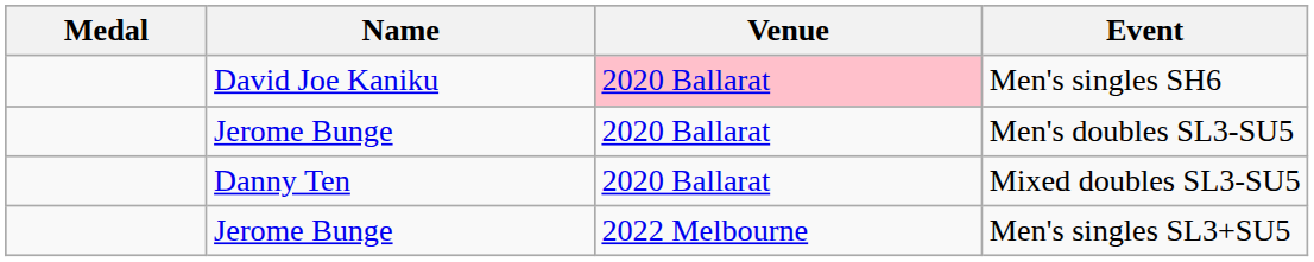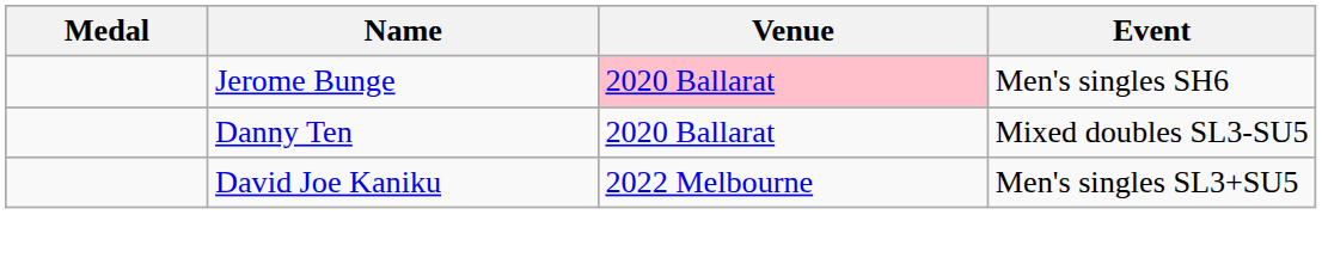Men's singles SH6 | Name: David Joe Kaniku -> Jerome Bunge
- row: Jerome Bunge | 2020 Ballarat | Men's doubles SL3-SU5
Men's singles SL3+SU5 | Name: Jerome Bunge -> David Joe Kaniku
